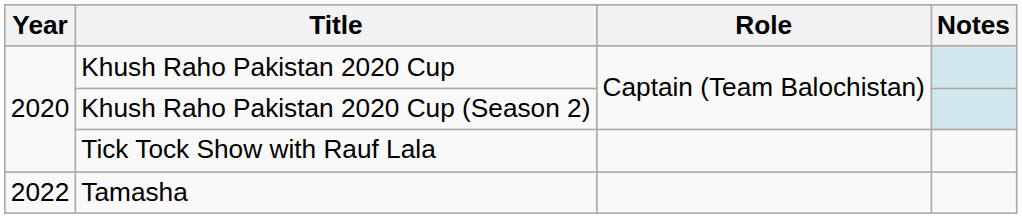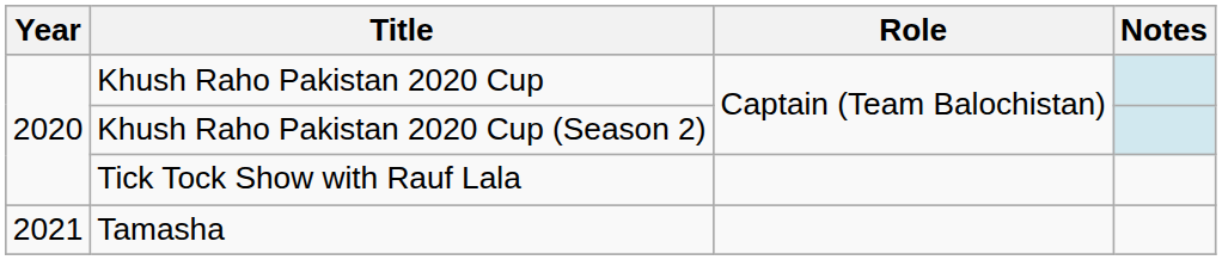Tamasha | Year: 2022 -> 2021
